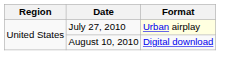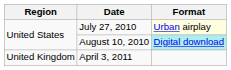August 10, 2010 | Format: no background -> paleturquoise background
+ row: United Kingdom | April 3, 2011
